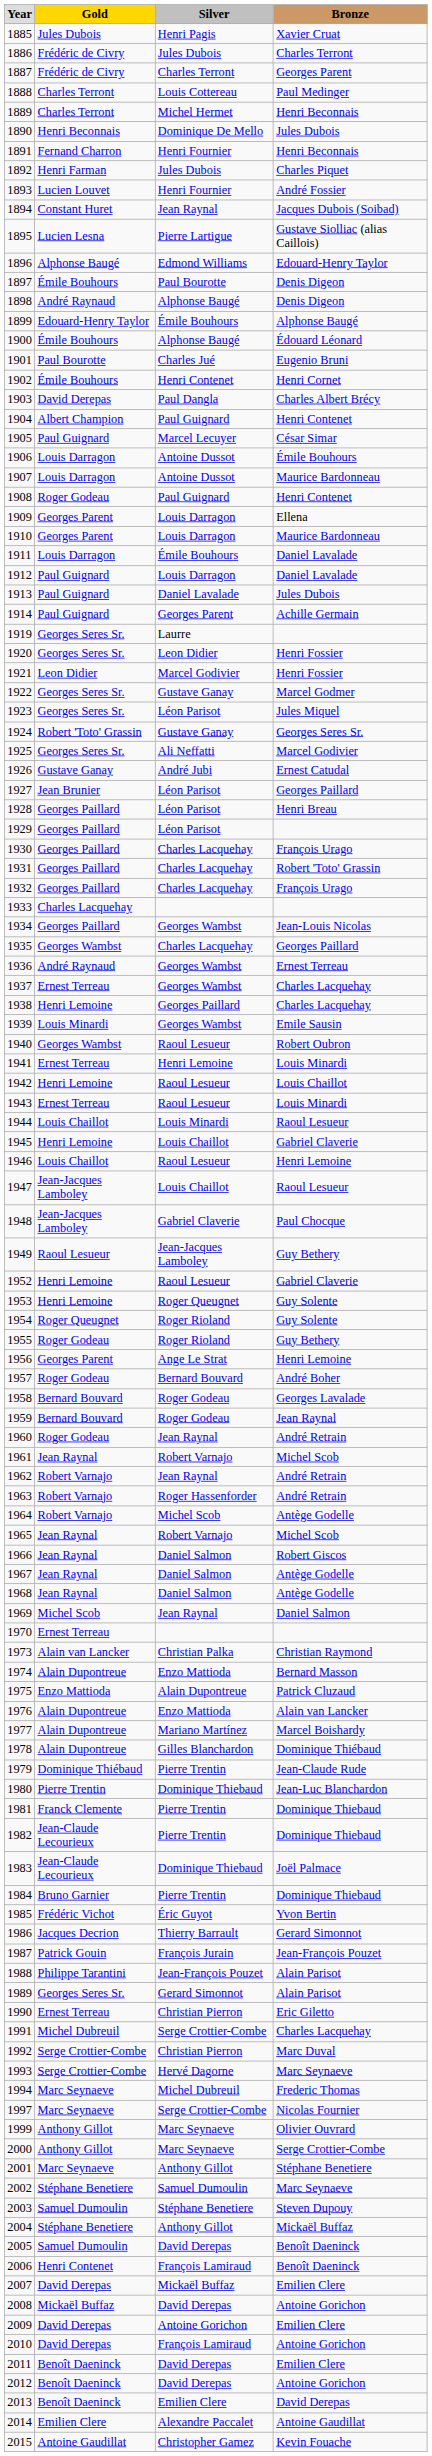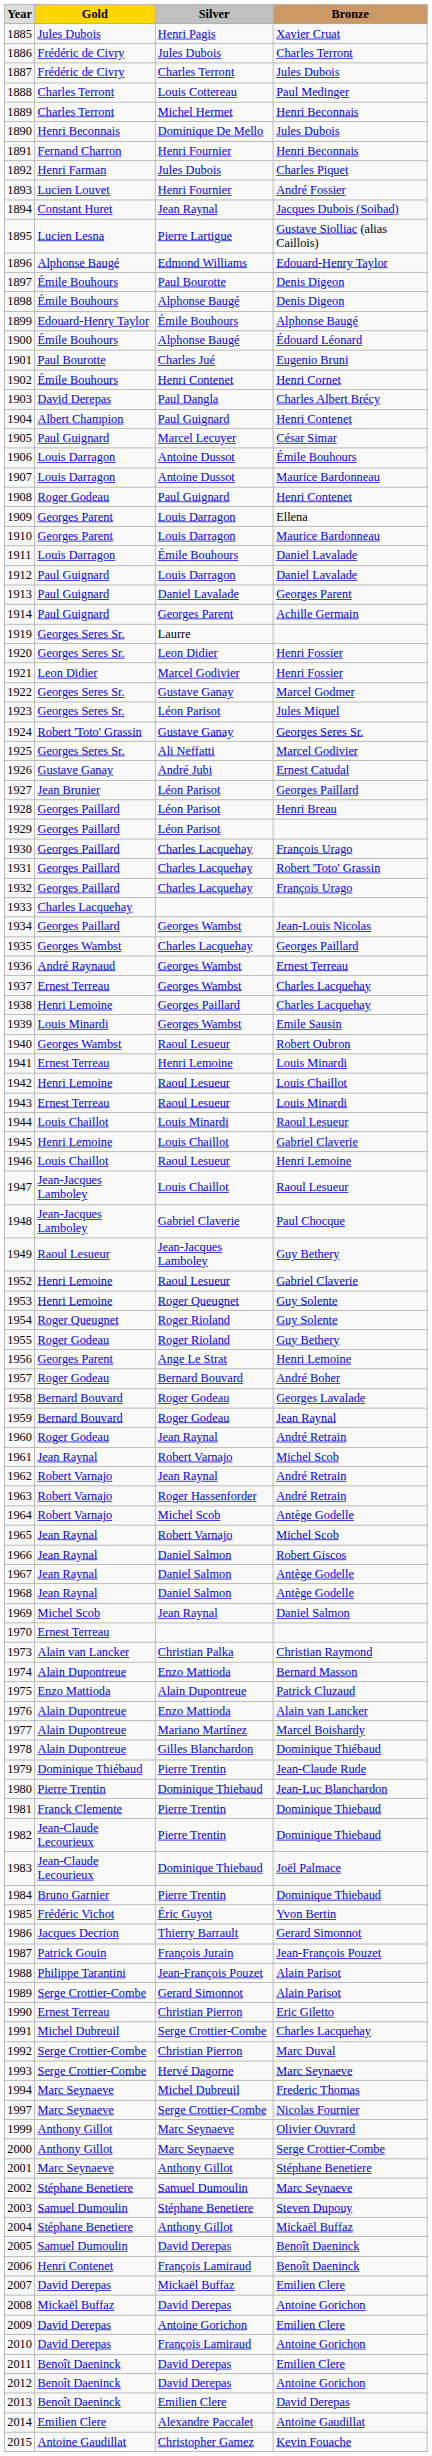1887 | Bronze: Georges Parent -> Jules Dubois
1898 | Gold: André Raynaud -> Émile Bouhours
1913 | Bronze: Jules Dubois -> Georges Parent
1989 | Gold: Georges Seres Sr. -> Serge Crottier-Combe
